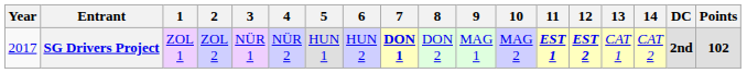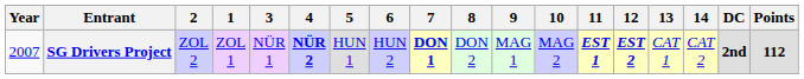columns swapped: 1 <-> 2
SG Drivers Project | Year: 2017 -> 2007
SG Drivers Project | 4: normal -> bold
SG Drivers Project | Points: 102 -> 112
